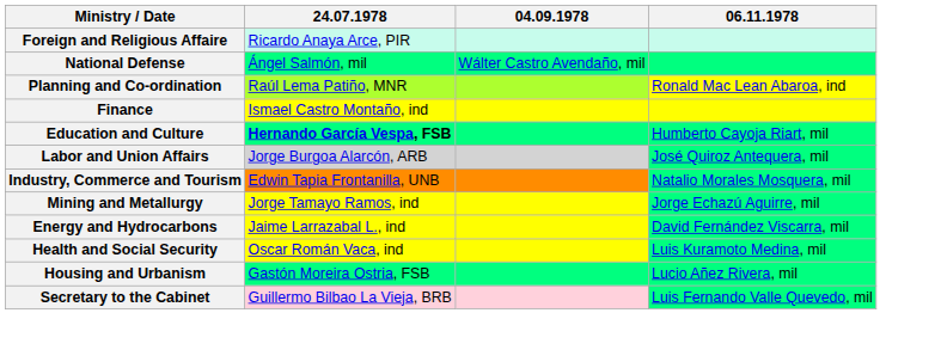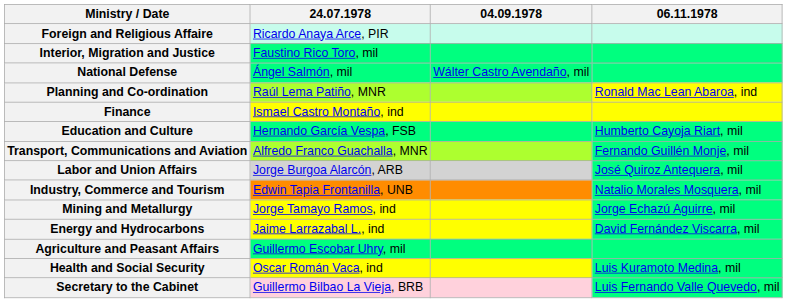+ row: Interior, Migration and Justice | Faustino Rico Toro, mil
Education and Culture | 24.07.1978: bold -> normal
+ row: Transport, Communications and Aviation | Alfredo Franco Guachalla, MNR | Fernando Guillén Monje, mil
+ row: Agriculture and Peasant Affairs | Guillermo Escobar Uhry, mil
- row: Housing and Urbanism | Gastón Moreira Ostria, FSB | Lucio Añez Rivera, mil
